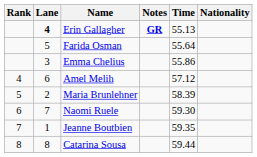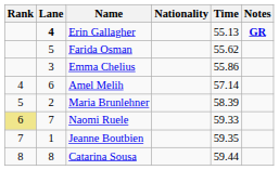columns swapped: Nationality <-> Notes
Farida Osman | Time: 55.64 -> 55.62
Amel Melih | Time: 57.12 -> 57.14
Naomi Ruele | Rank: no background -> khaki background
Naomi Ruele | Time: 59.30 -> 59.33
